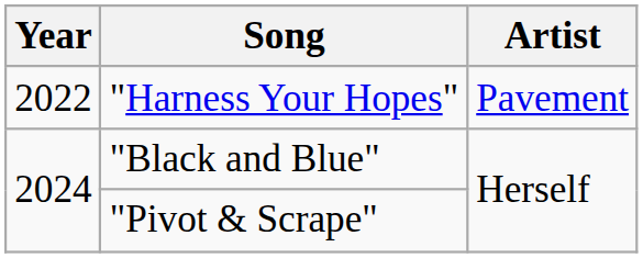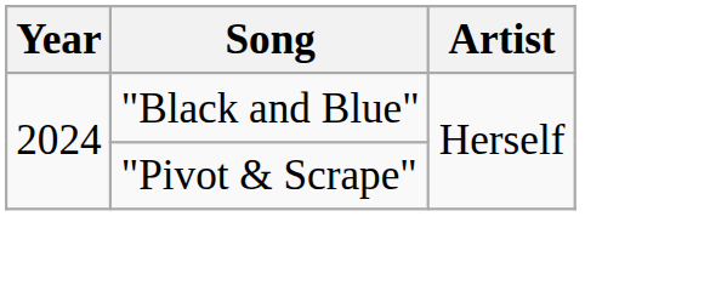- row: 2022 | "Harness Your Hopes" | Pavement
